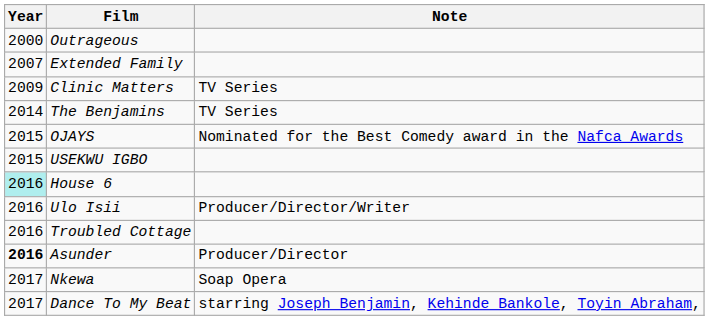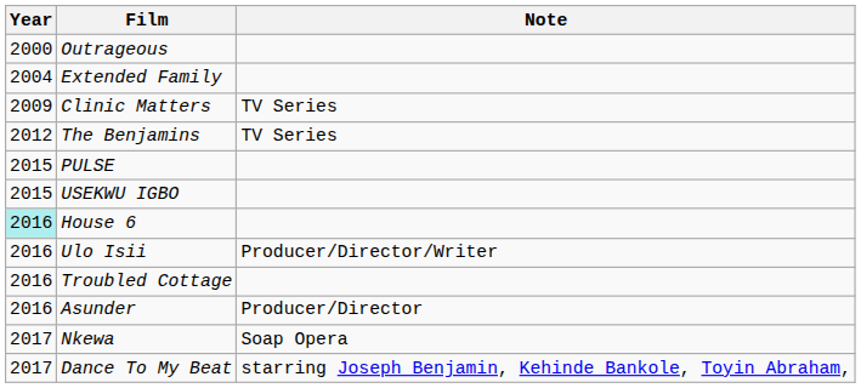Extended Family | Year: 2007 -> 2004
The Benjamins | Year: 2014 -> 2012
- row: 2015 | OJAYS | Nominated for the Best Comedy award in the Nafca Awards
+ row: 2015 | PULSE
Asunder | Year: bold -> normal
